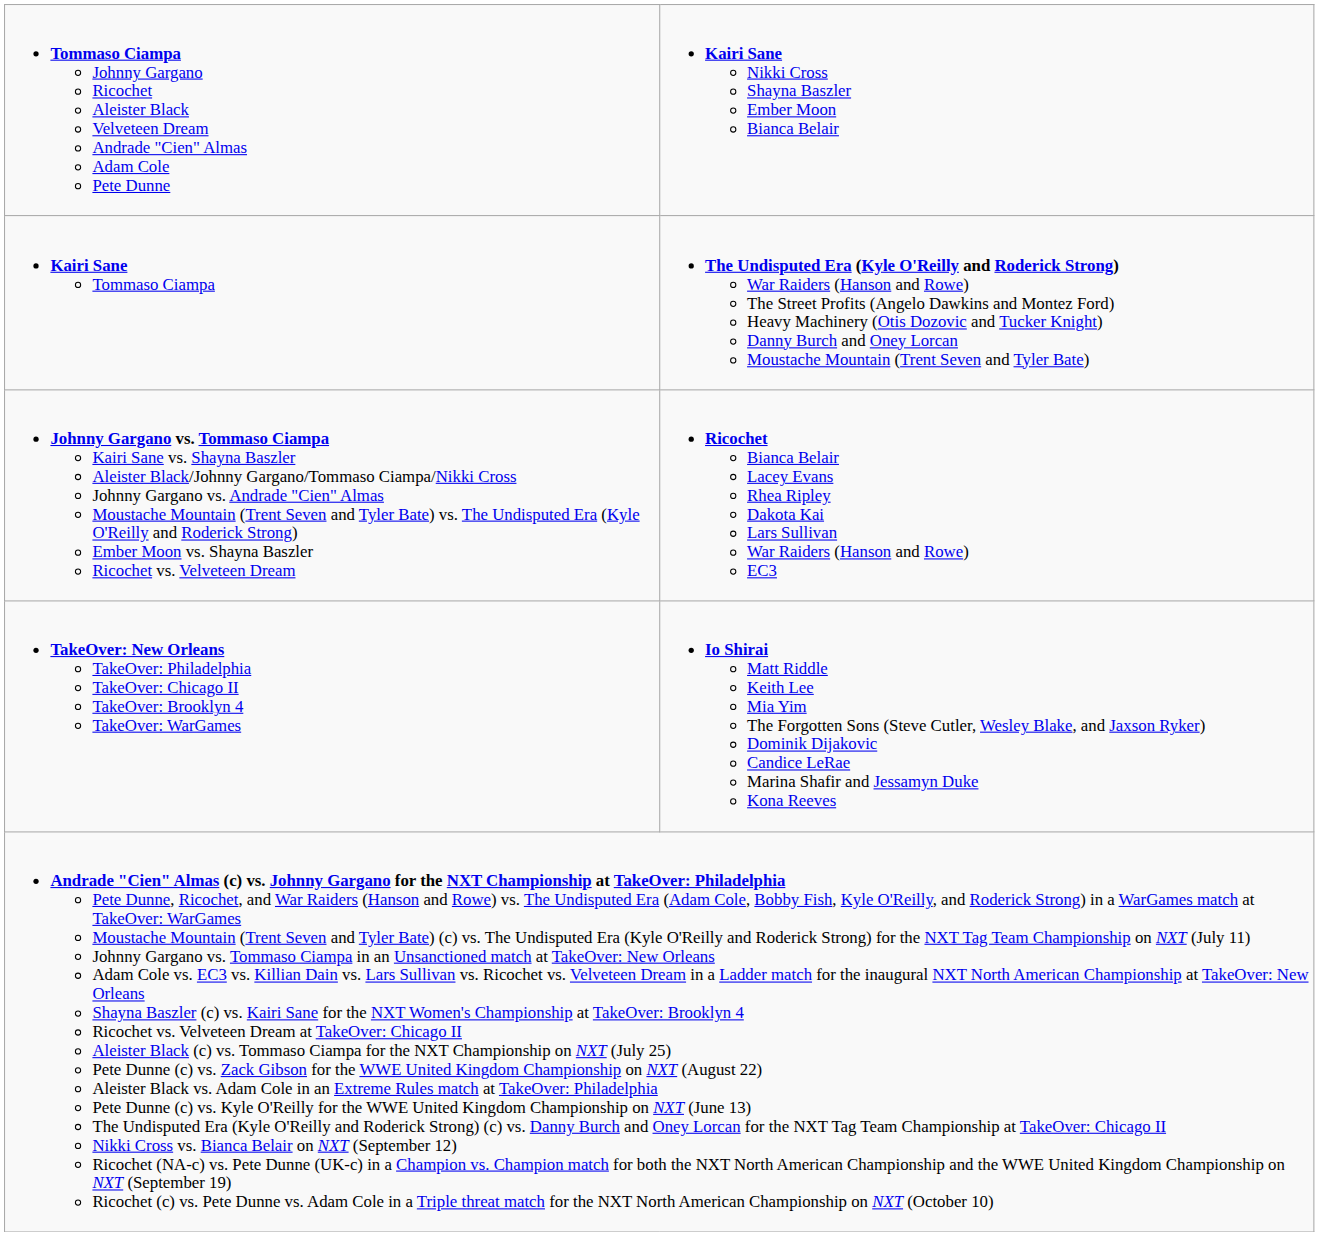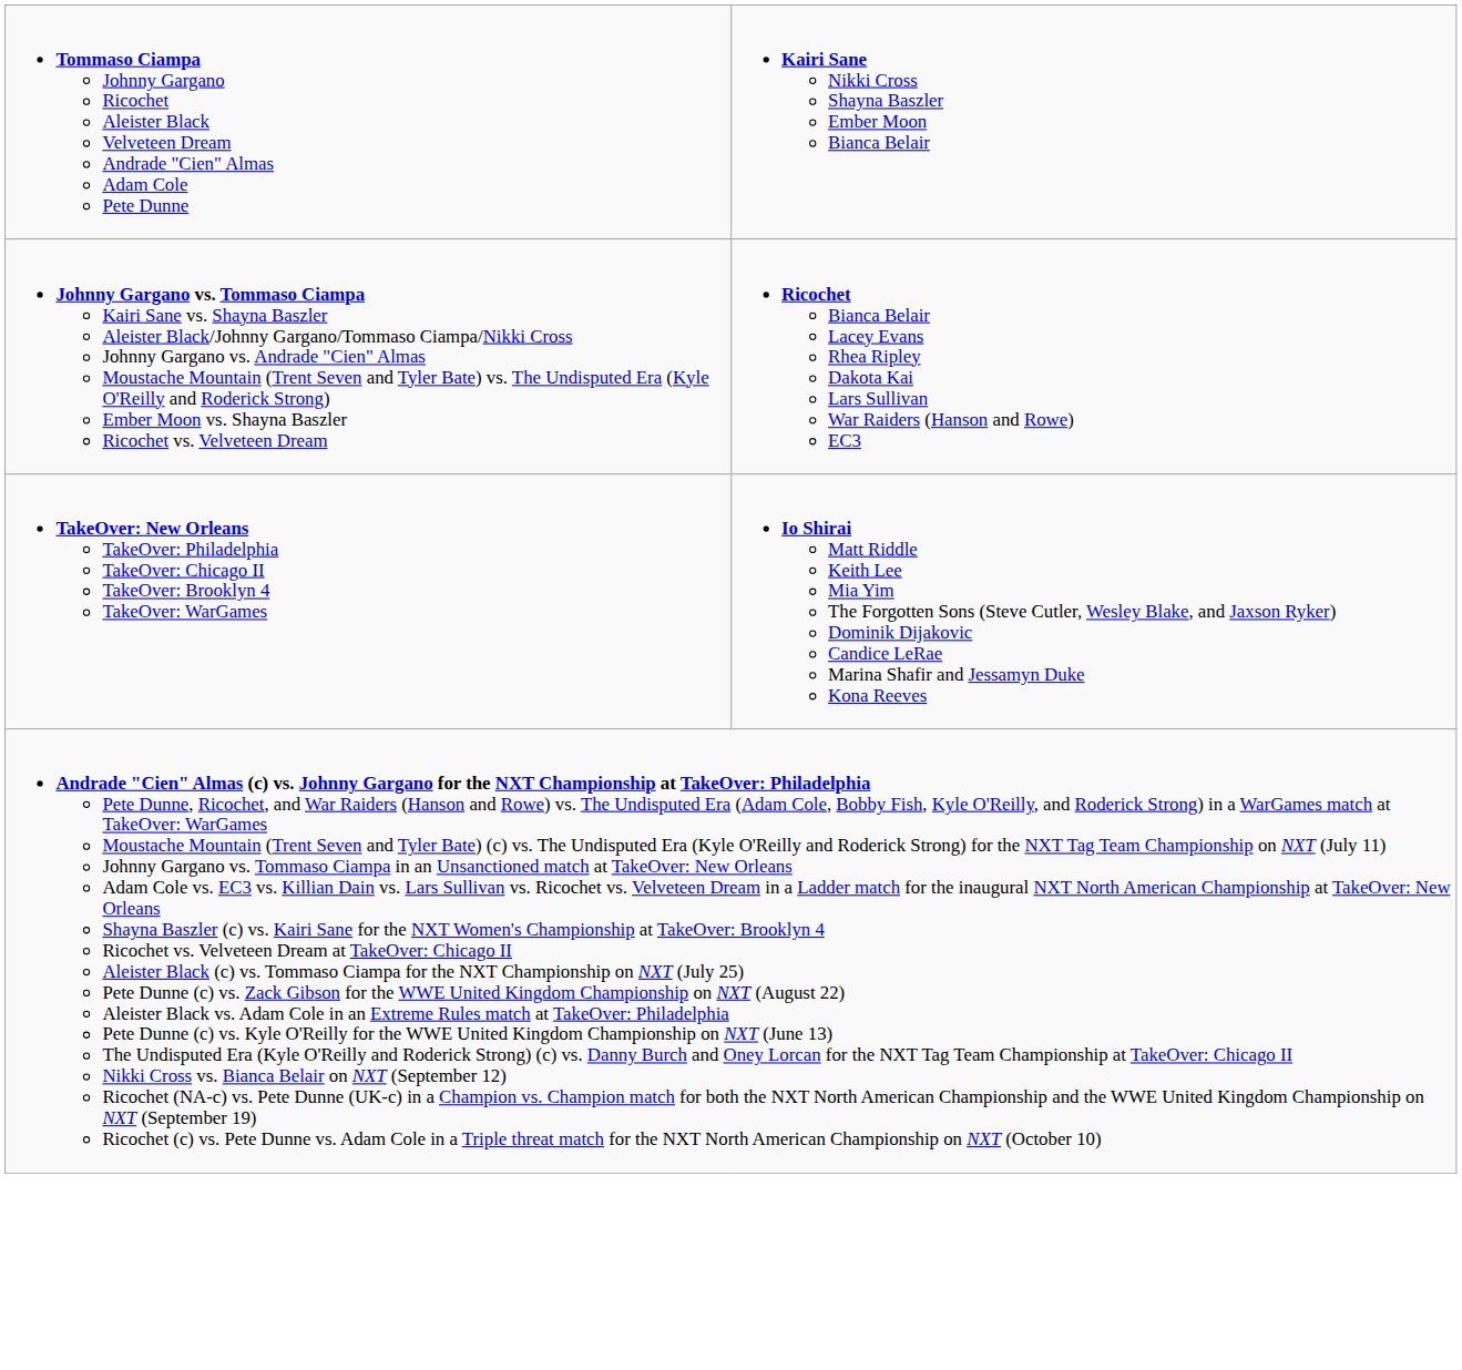- row: Kairi Sane Tommaso Ciampa | The Undisputed Era (Kyle O'Reilly and Roderick Strong) War Raiders (Hanson and Rowe) The Street Profits (Angelo Dawkins and Montez Ford) Heavy Machinery (Otis Dozovic and Tucker Knight) Danny Burch and Oney Lorcan Moustache Mountain (Trent Seven and Tyler Bate)
